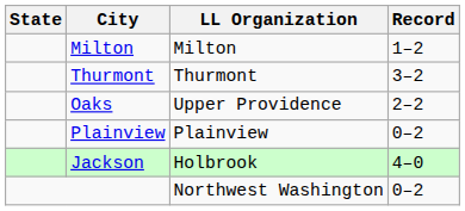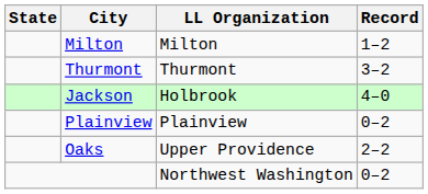rows swapped: Jackson <-> Oaks
